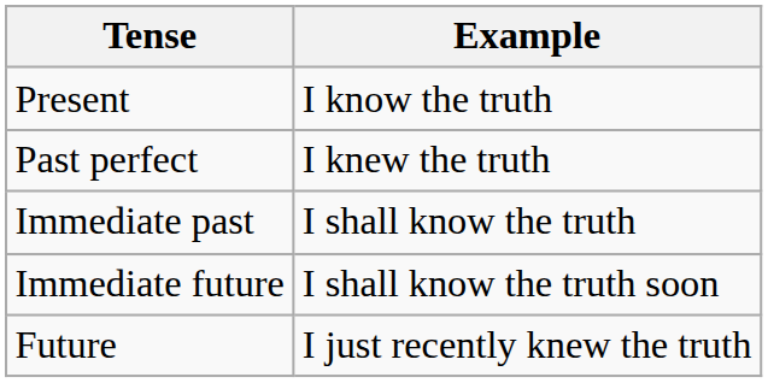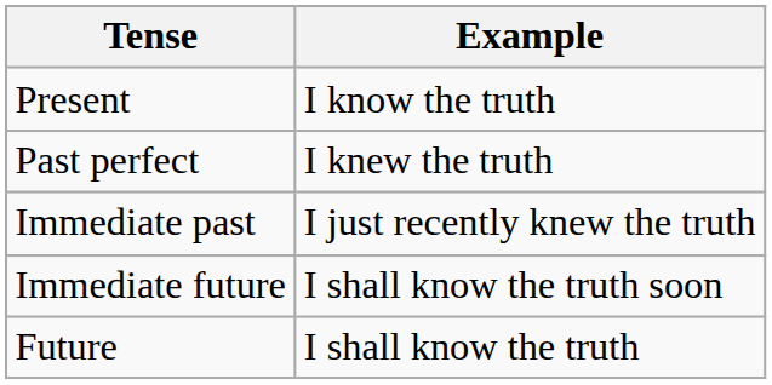Immediate past | Example: I shall know the truth -> I just recently knew the truth
Future | Example: I just recently knew the truth -> I shall know the truth
